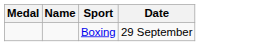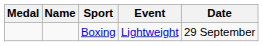+ column: Event | Lightweight
